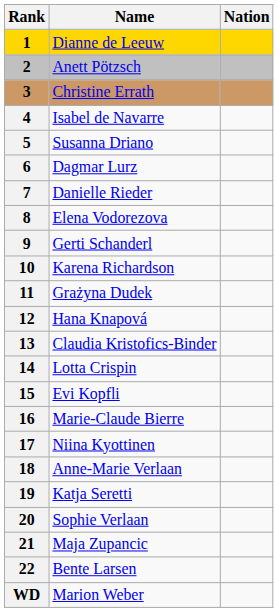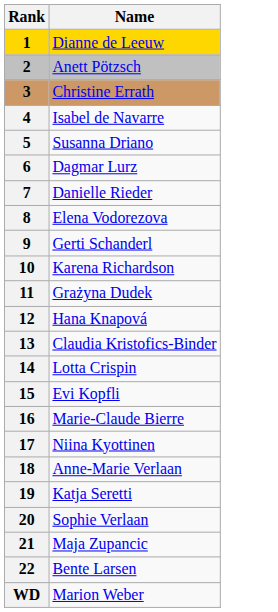- column: Nation
